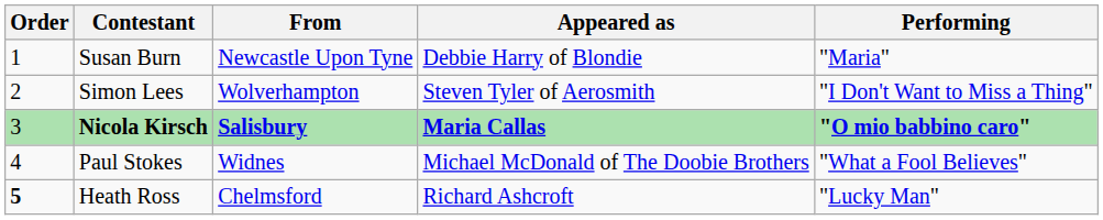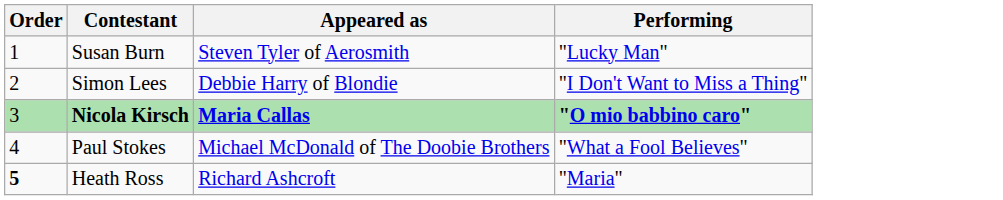- column: From | Newcastle Upon Tyne | Wolverhampton | Salisbury | Widnes | Chelmsford
Susan Burn | Appeared as: Debbie Harry of Blondie -> Steven Tyler of Aerosmith
Susan Burn | Performing: "Maria" -> "Lucky Man"
Simon Lees | Appeared as: Steven Tyler of Aerosmith -> Debbie Harry of Blondie
Heath Ross | Performing: "Lucky Man" -> "Maria"
